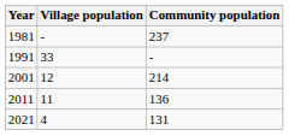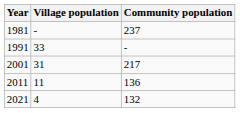2001 | Village population: 12 -> 31
2001 | Community population: 214 -> 217
2021 | Community population: 131 -> 132
